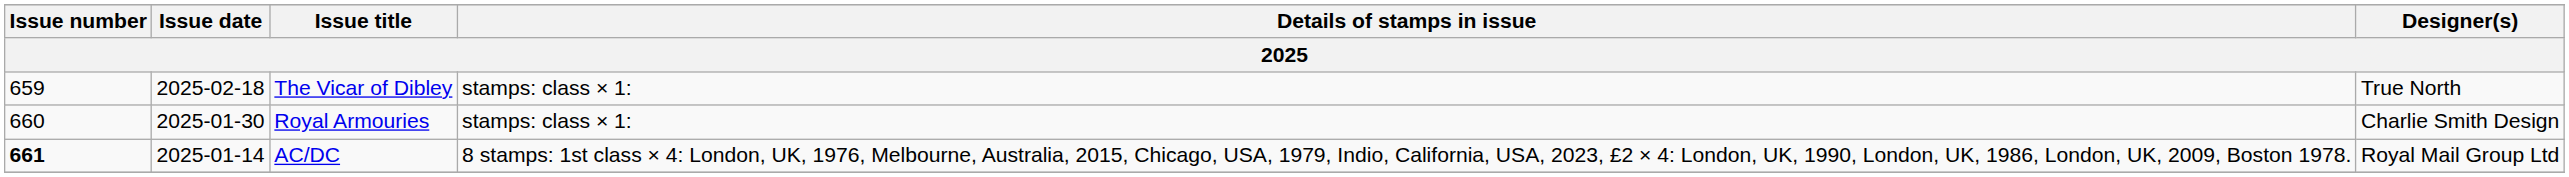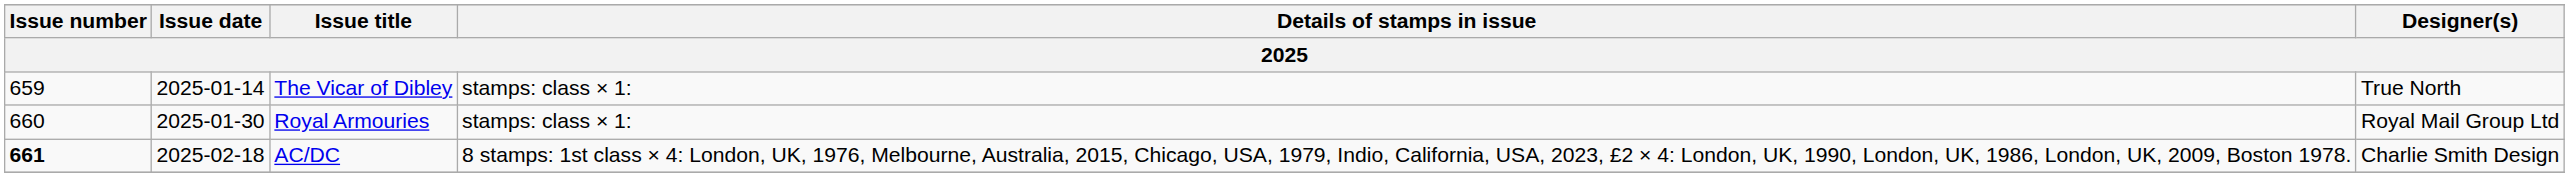The Vicar of Dibley | Issue date: 2025-02-18 -> 2025-01-14
Royal Armouries | Designer(s): Charlie Smith Design -> Royal Mail Group Ltd
AC/DC | Issue date: 2025-01-14 -> 2025-02-18
AC/DC | Designer(s): Royal Mail Group Ltd -> Charlie Smith Design
